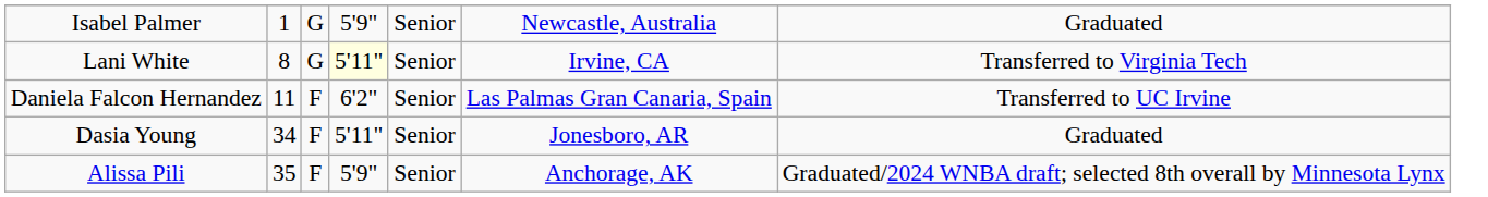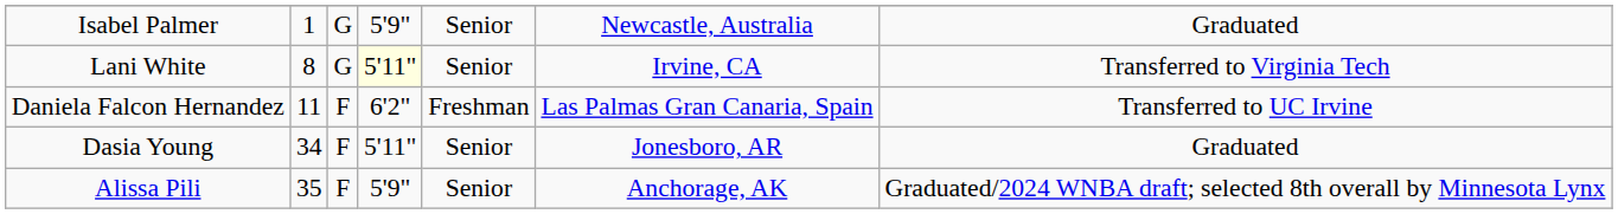Daniela Falcon Hernandez | column 5: Senior -> Freshman
